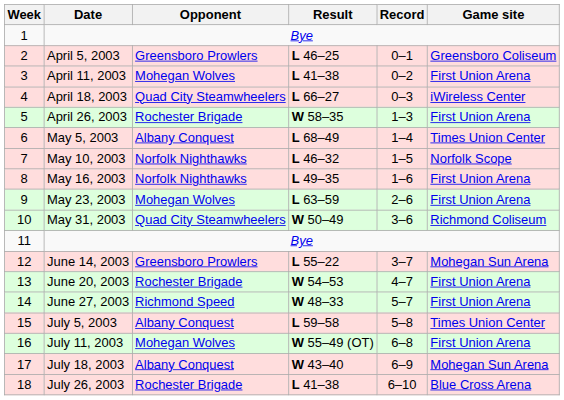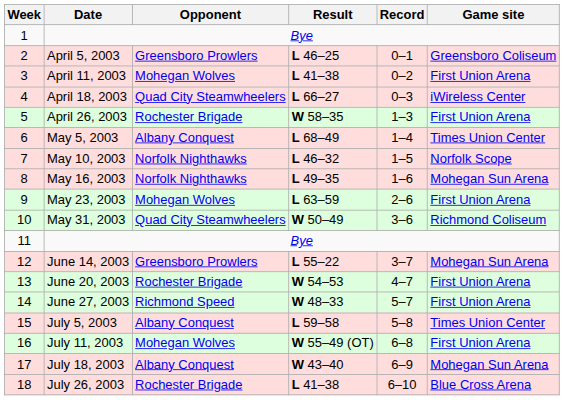May 16, 2003 | Game site: First Union Arena -> Mohegan Sun Arena
